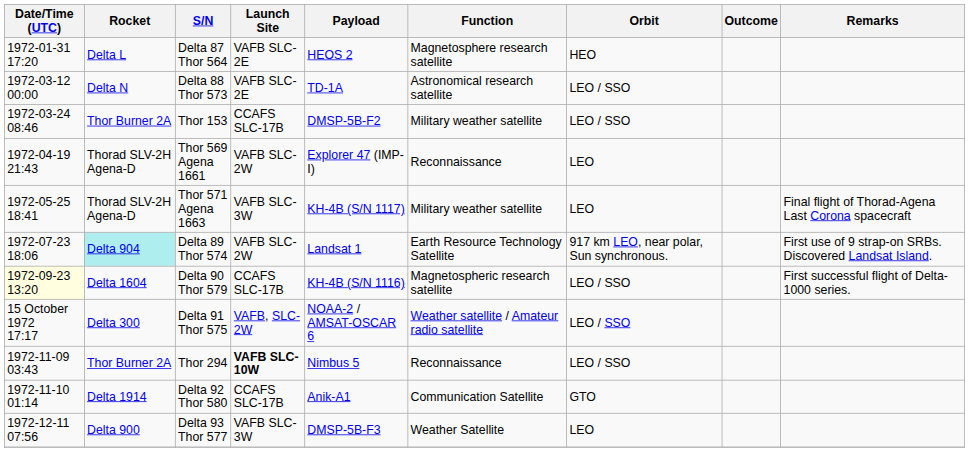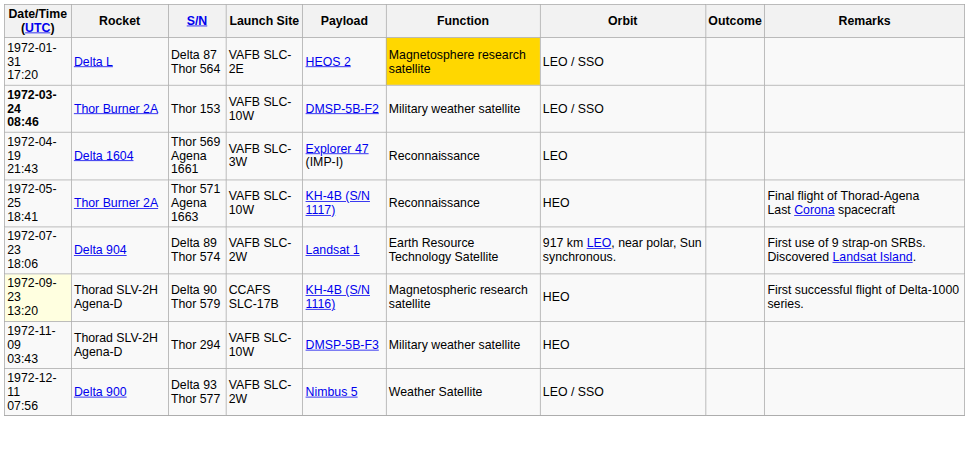Delta 87 Thor 564 | Function: no background -> gold background
Delta 87 Thor 564 | Orbit: HEO -> LEO / SSO
- row: 1972-03-12 00:00 | Delta N | Delta 88 Thor 573 | VAFB SLC-2E | TD-1A | Astronomical research satellite | LEO / SSO
Thor 153 | Date/Time (UTC): normal -> bold
Thor 153 | Launch Site: CCAFS SLC-17B -> VAFB SLC-10W
Thor 569 Agena 1661 | Rocket: Thorad SLV-2H Agena-D -> Delta 1604
Thor 569 Agena 1661 | Launch Site: VAFB SLC-2W -> VAFB SLC-3W
Thor 571 Agena 1663 | Rocket: Thorad SLV-2H Agena-D -> Thor Burner 2A
Thor 571 Agena 1663 | Launch Site: VAFB SLC-3W -> VAFB SLC-10W
Thor 571 Agena 1663 | Function: Military weather satellite -> Reconnaissance
Thor 571 Agena 1663 | Orbit: LEO -> HEO
Delta 89 Thor 574 | Rocket: paleturquoise background -> no background
Delta 90 Thor 579 | Rocket: Delta 1604 -> Thorad SLV-2H Agena-D
Delta 90 Thor 579 | Orbit: LEO / SSO -> HEO
- row: 15 October 1972 17:17 | Delta 300 | Delta 91 Thor 575 | VAFB, SLC-2W | NOAA-2 / AMSAT-OSCAR 6 | Weather satellite / Amateur radio satellite | LEO / SSO
Thor 294 | Rocket: Thor Burner 2A -> Thorad SLV-2H Agena-D
Thor 294 | Launch Site: bold -> normal
Thor 294 | Payload: Nimbus 5 -> DMSP-5B-F3
Thor 294 | Function: Reconnaissance -> Military weather satellite
Thor 294 | Orbit: LEO / SSO -> HEO
- row: 1972-11-10 01:14 | Delta 1914 | Delta 92 Thor 580 | CCAFS SLC-17B | Anik-A1 | Communication Satellite | GTO
Delta 93 Thor 577 | Launch Site: VAFB SLC-3W -> VAFB SLC-2W
Delta 93 Thor 577 | Payload: DMSP-5B-F3 -> Nimbus 5
Delta 93 Thor 577 | Orbit: LEO -> LEO / SSO
